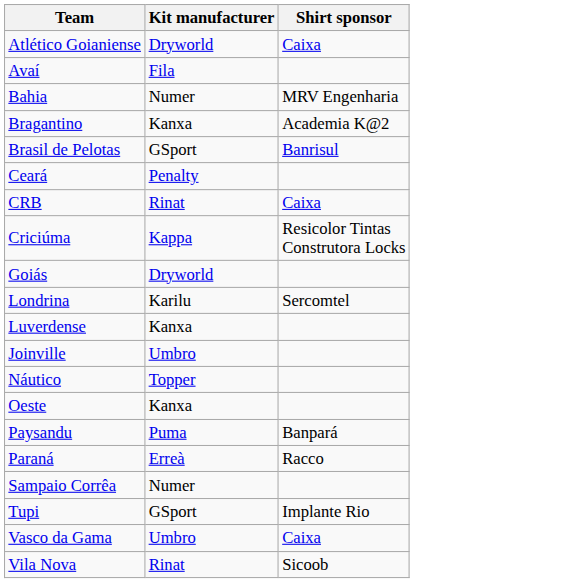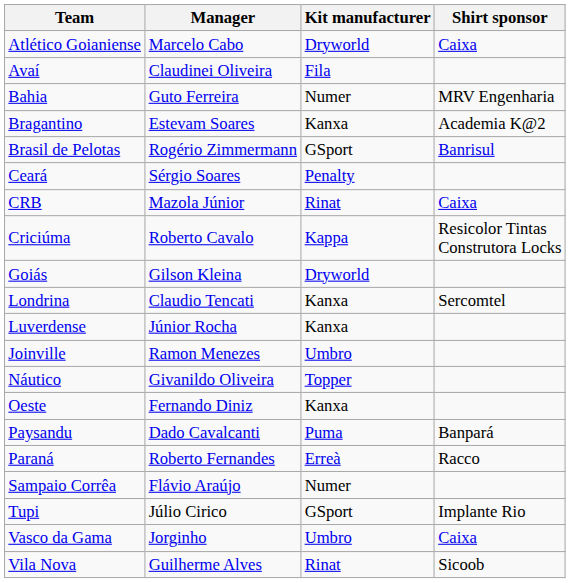+ column: Manager | Marcelo Cabo | Claudinei Oliveira | Guto Ferreira | Estevam Soares | Rogério Zimmermann | Sérgio Soares | Mazola Júnior | Roberto Cavalo | Gilson Kleina | Claudio Tencati | Júnior Rocha | Ramon Menezes | Givanildo Oliveira | Fernando Diniz | Dado Cavalcanti | Roberto Fernandes | Flávio Araújo | Júlio Cirico | Jorginho | Guilherme Alves
Londrina | Kit manufacturer: Karilu -> Kanxa
